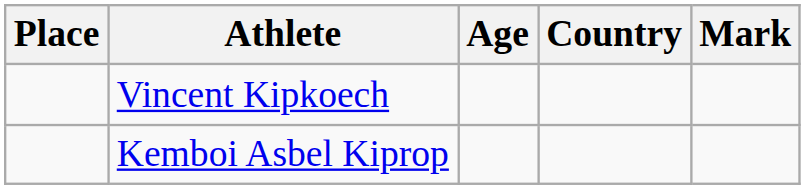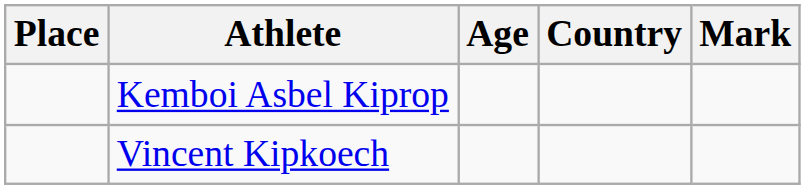rows swapped: Kemboi Asbel Kiprop <-> Vincent Kipkoech
